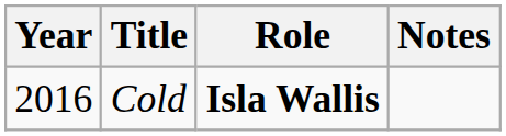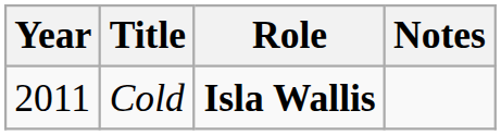Cold | Year: 2016 -> 2011
